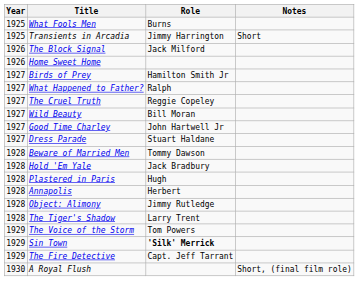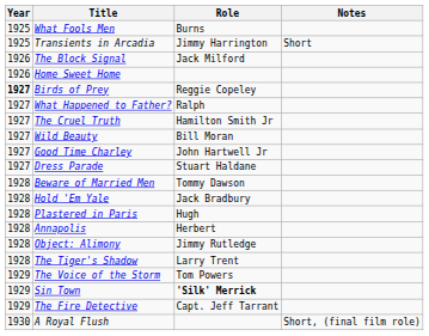Birds of Prey | Year: normal -> bold
Birds of Prey | Role: Hamilton Smith Jr -> Reggie Copeley
The Cruel Truth | Role: Reggie Copeley -> Hamilton Smith Jr
